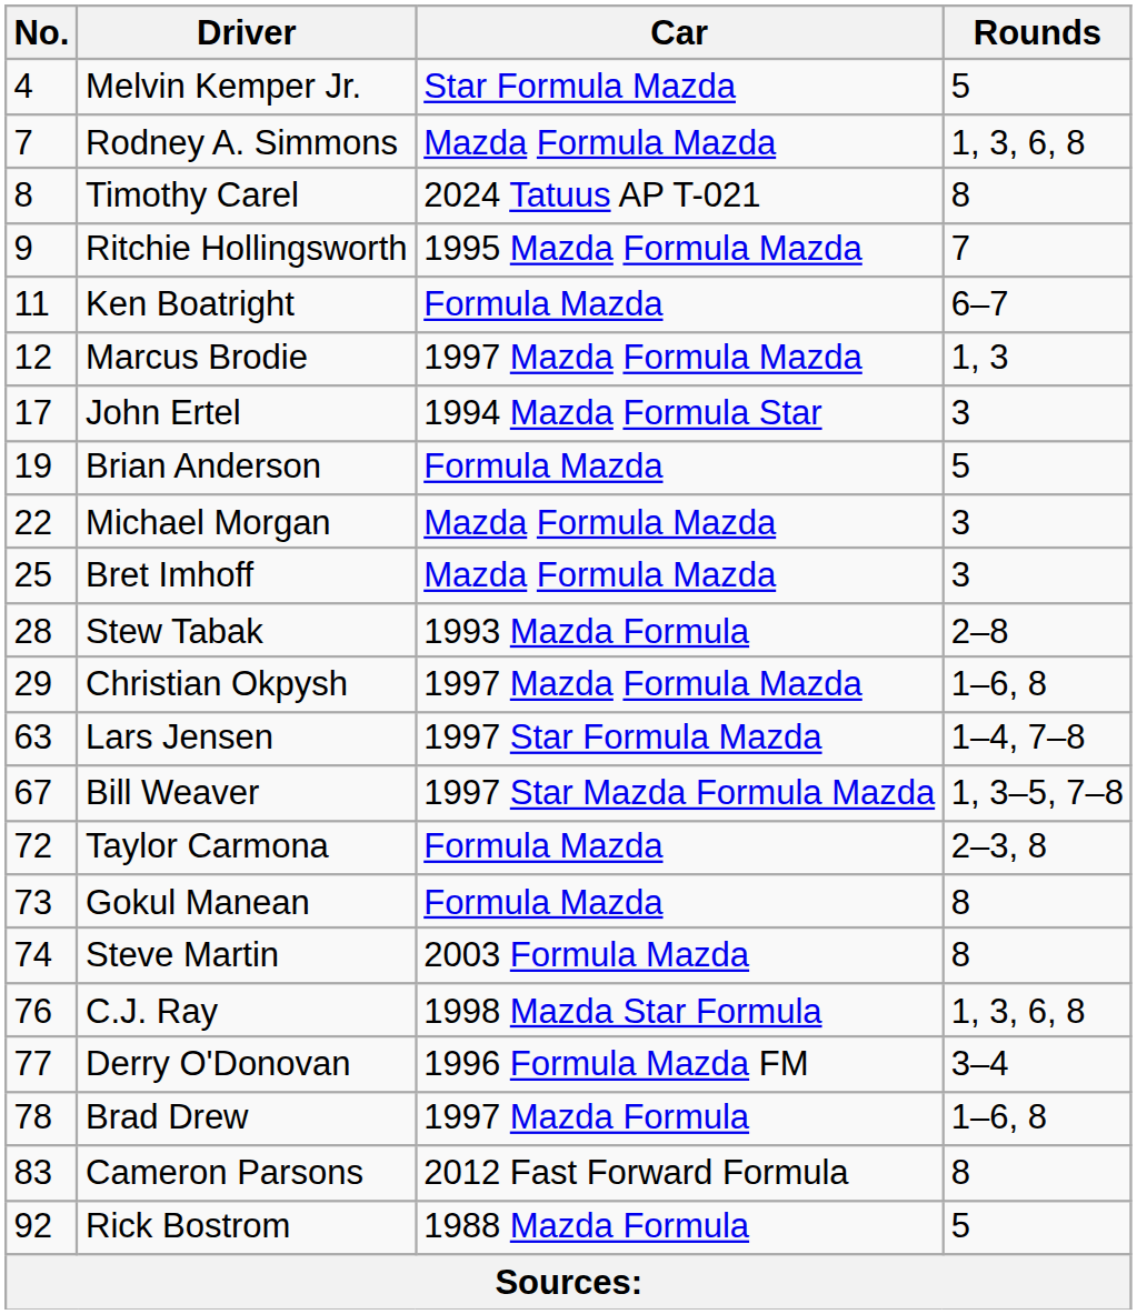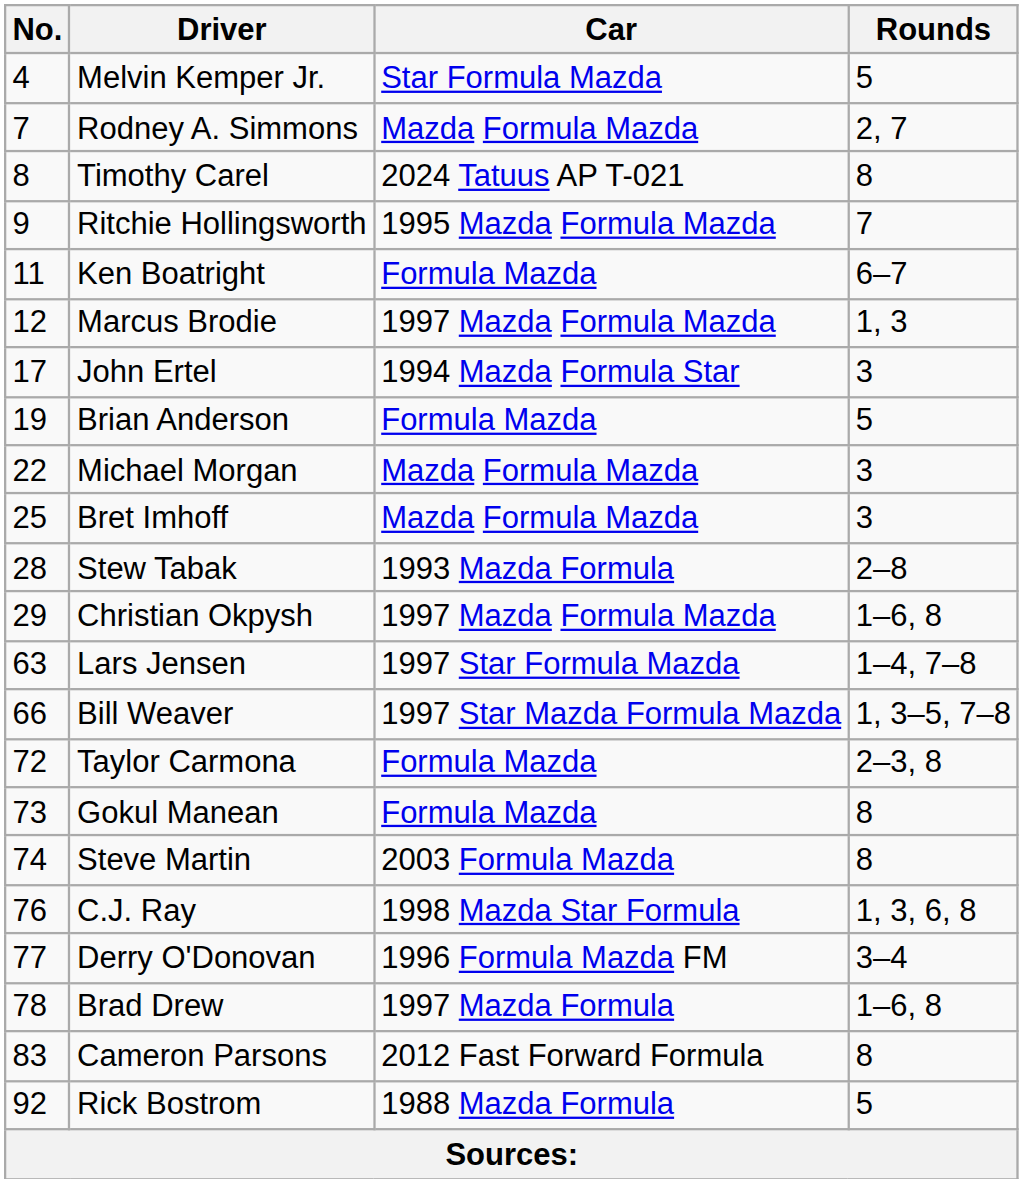Rodney A. Simmons | Rounds: 1, 3, 6, 8 -> 2, 7
Bill Weaver | No.: 67 -> 66
